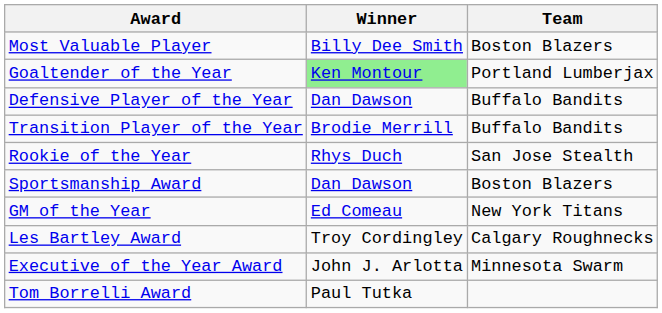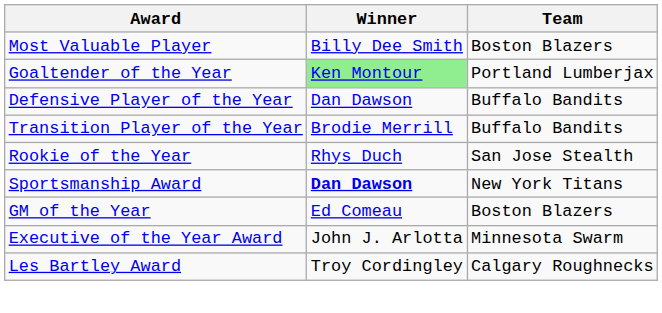Sportsmanship Award | Winner: normal -> bold
Sportsmanship Award | Team: Boston Blazers -> New York Titans
GM of the Year | Team: New York Titans -> Boston Blazers
rows swapped: Les Bartley Award <-> Executive of the Year Award
- row: Tom Borrelli Award | Paul Tutka
